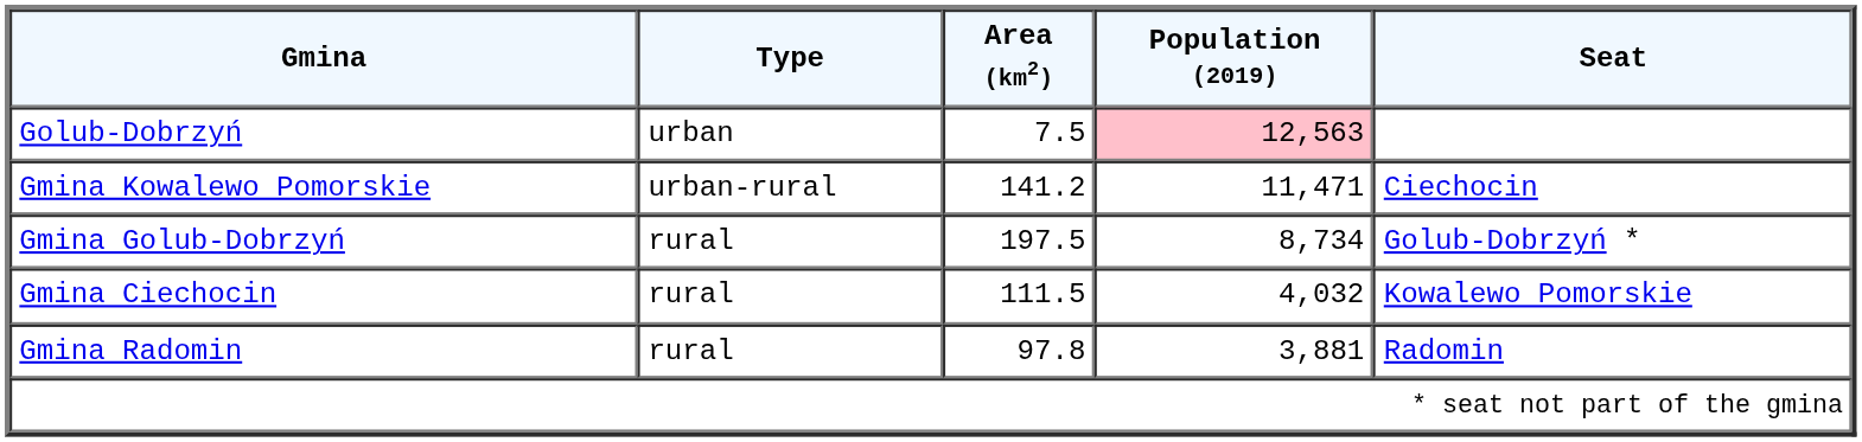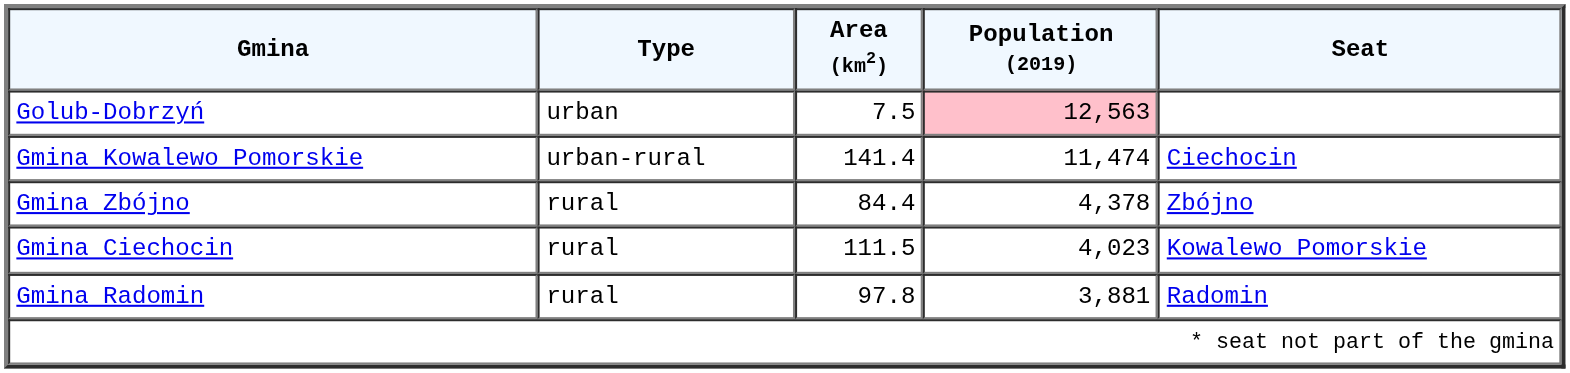Gmina Kowalewo Pomorskie | Area (km2): 141.2 -> 141.4
Gmina Kowalewo Pomorskie | Population (2019): 11,471 -> 11,474
- row: Gmina Golub-Dobrzyń | rural | 197.5 | 8,734 | Golub-Dobrzyń *
+ row: Gmina Zbójno | rural | 84.4 | 4,378 | Zbójno
Gmina Ciechocin | Population (2019): 4,032 -> 4,023
